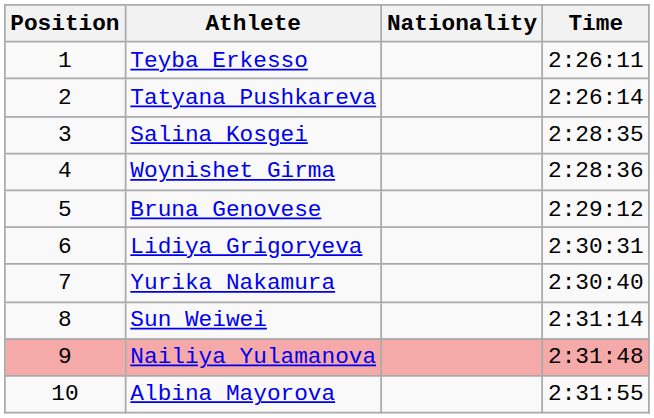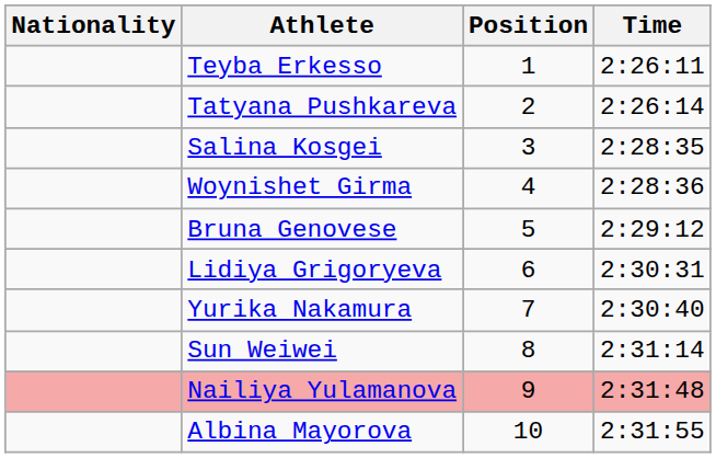columns swapped: Position <-> Nationality
